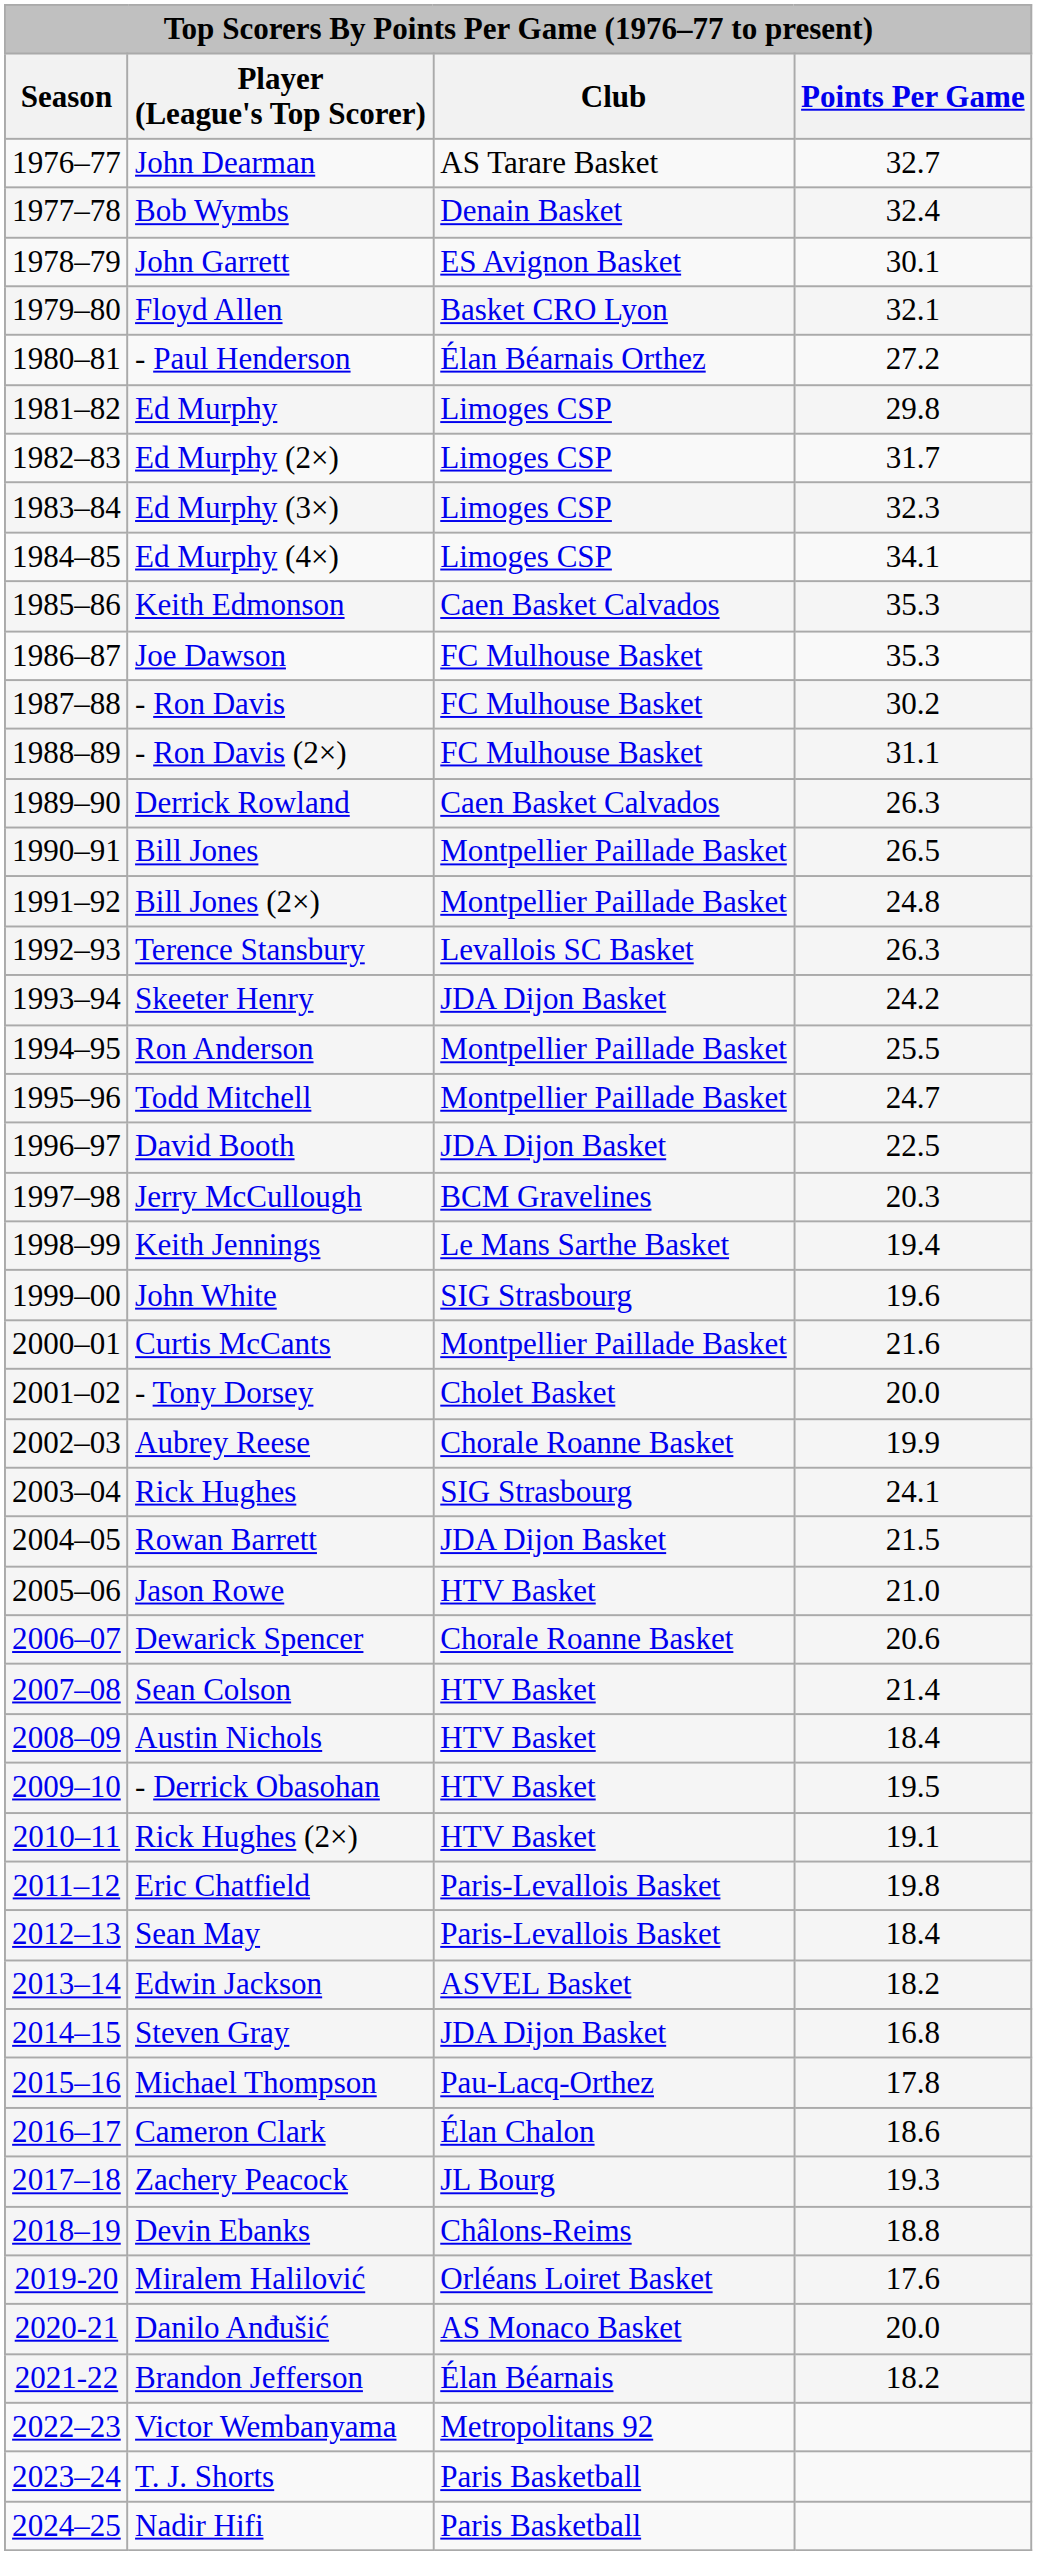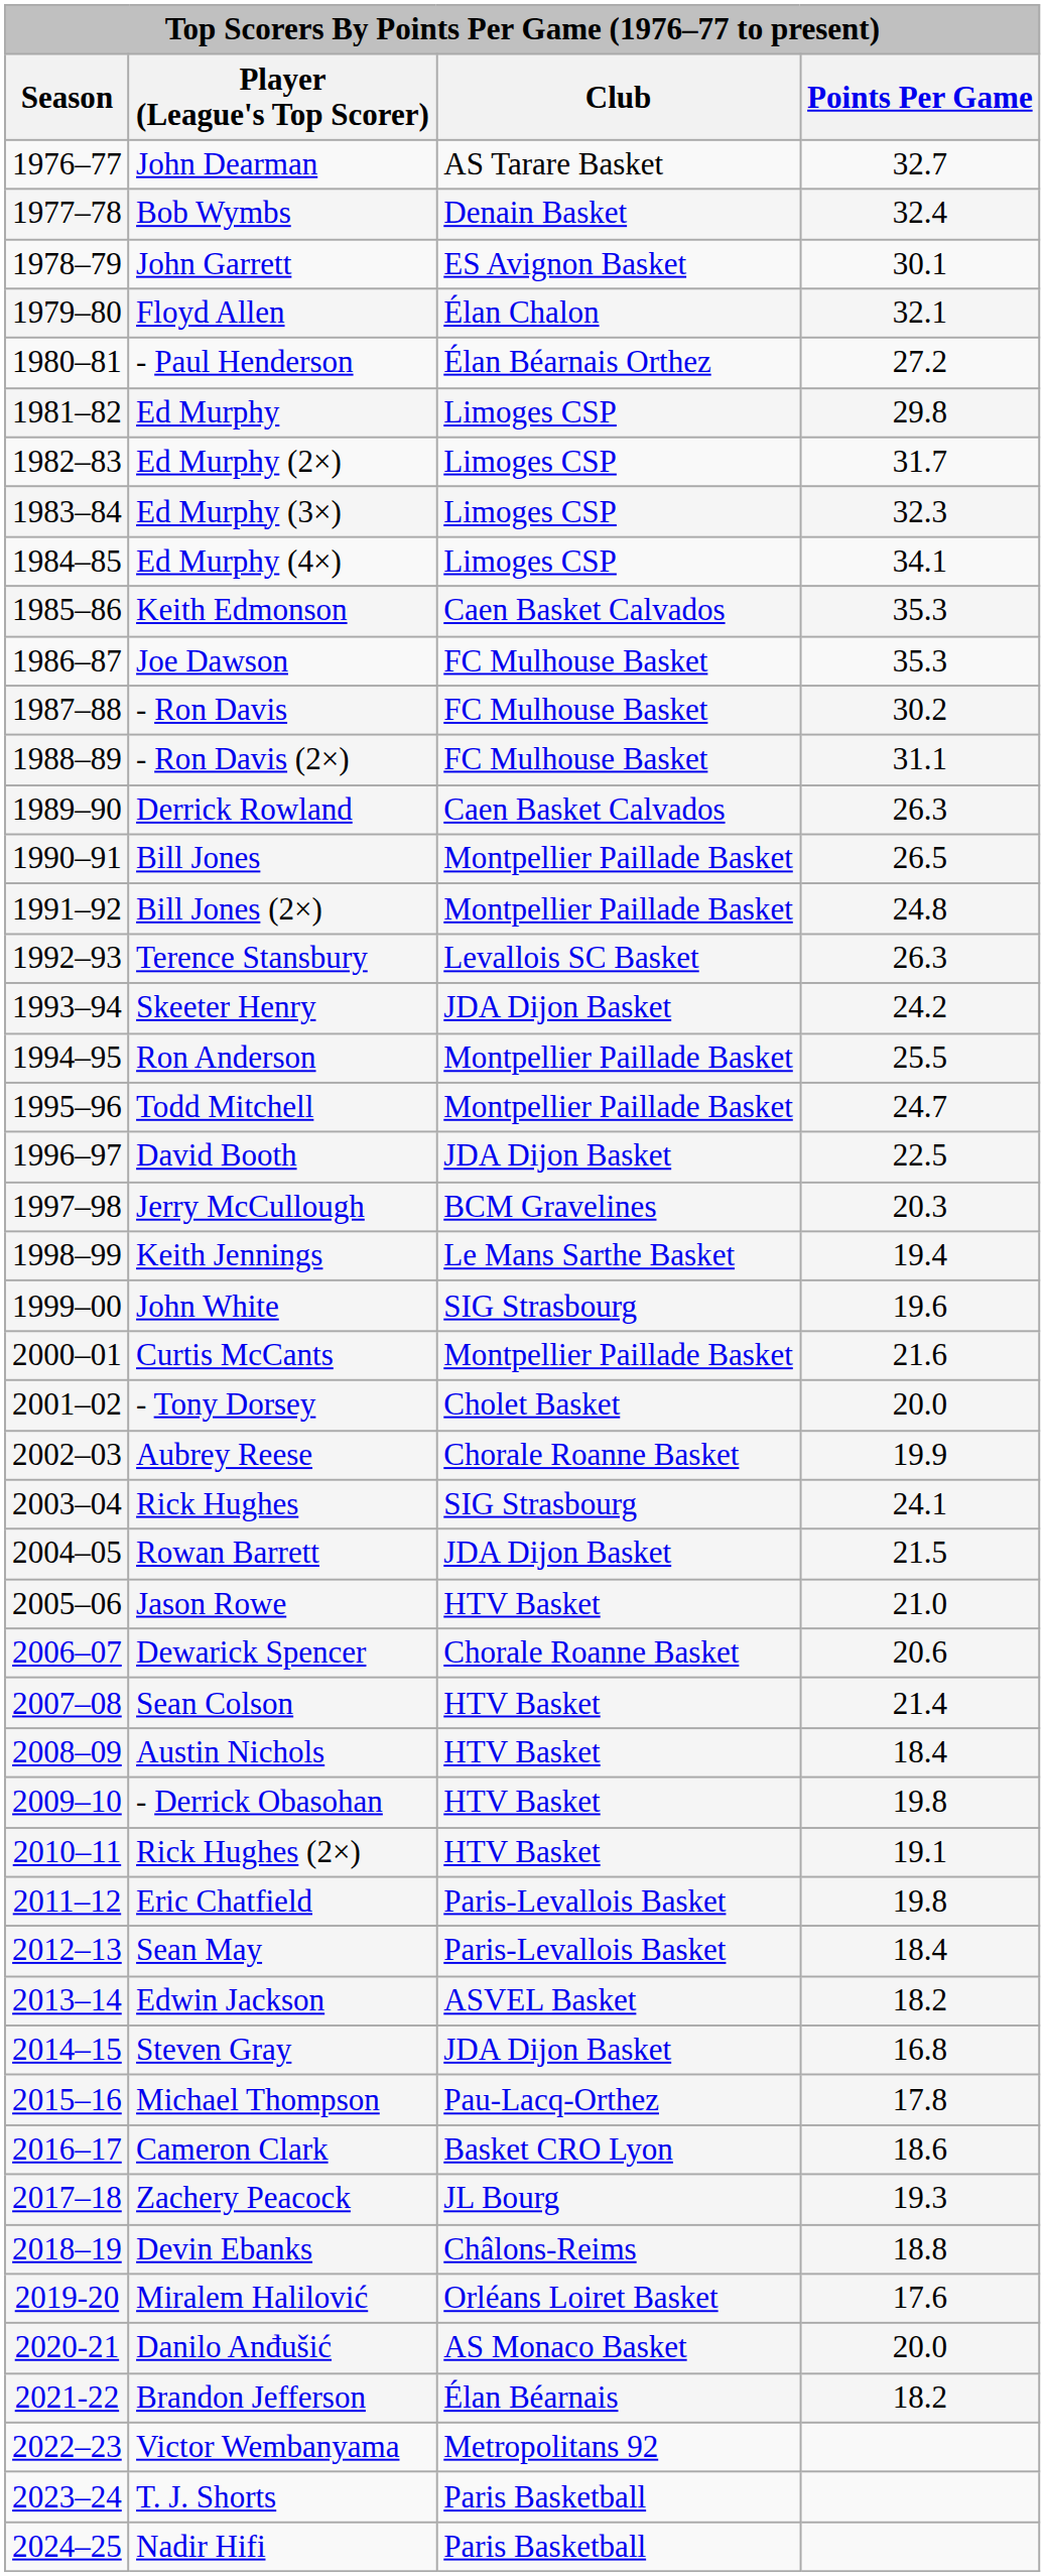Floyd Allen | Club: Basket CRO Lyon -> Élan Chalon
- Derrick Obasohan | Points Per Game: 19.5 -> 19.8
Cameron Clark | Club: Élan Chalon -> Basket CRO Lyon
